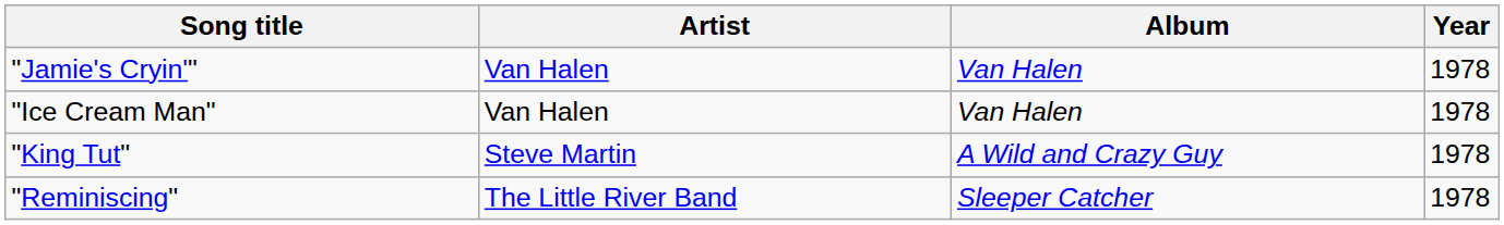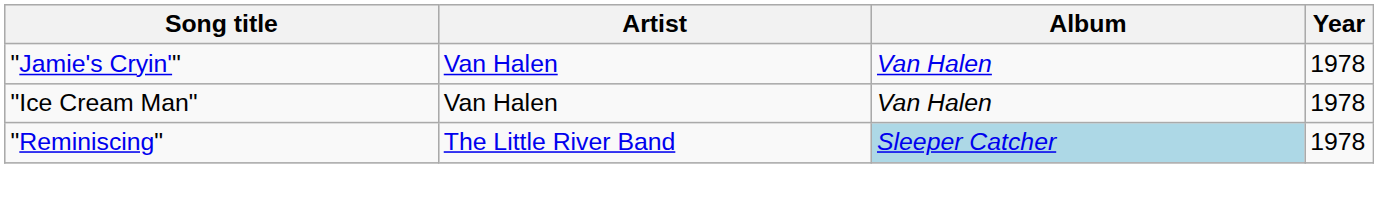- row: "King Tut" | Steve Martin | A Wild and Crazy Guy | 1978
"Reminiscing" | Album: no background -> lightblue background
